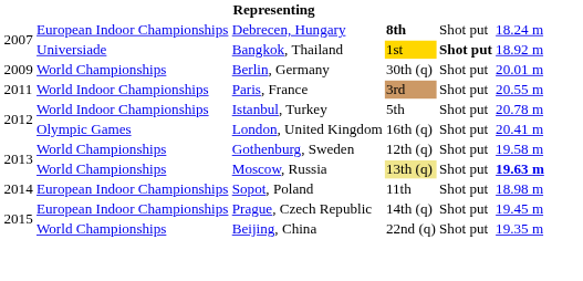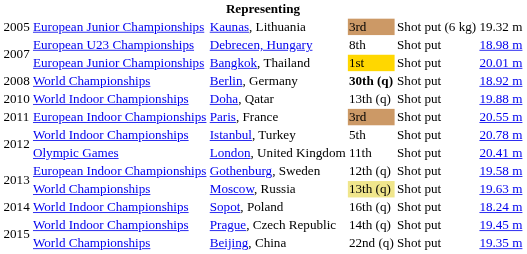+ row: 2005 | European Junior Championships | Kaunas, Lithuania | 3rd | Shot put (6 kg) | 19.32 m
Debrecen, Hungary | column 2: European Indoor Championships -> European U23 Championships
Debrecen, Hungary | column 4: bold -> normal
Debrecen, Hungary | column 6: 18.24 m -> 18.98 m
Bangkok, Thailand | column 2: Universiade -> European Junior Championships
Bangkok, Thailand | column 5: bold -> normal
Bangkok, Thailand | column 6: 18.92 m -> 20.01 m
Berlin, Germany | column 1: 2009 -> 2008
Berlin, Germany | column 4: normal -> bold
Berlin, Germany | column 6: 20.01 m -> 18.92 m
+ row: 2010 | World Indoor Championships | Doha, Qatar | 13th (q) | Shot put | 19.88 m
Paris, France | column 2: World Indoor Championships -> European Indoor Championships
London, United Kingdom | column 4: 16th (q) -> 11th
Gothenburg, Sweden | column 2: World Championships -> European Indoor Championships
Moscow, Russia | column 6: bold -> normal
Sopot, Poland | column 2: European Indoor Championships -> World Indoor Championships
Sopot, Poland | column 4: 11th -> 16th (q)
Sopot, Poland | column 6: 18.98 m -> 18.24 m
Prague, Czech Republic | column 2: European Indoor Championships -> World Indoor Championships
